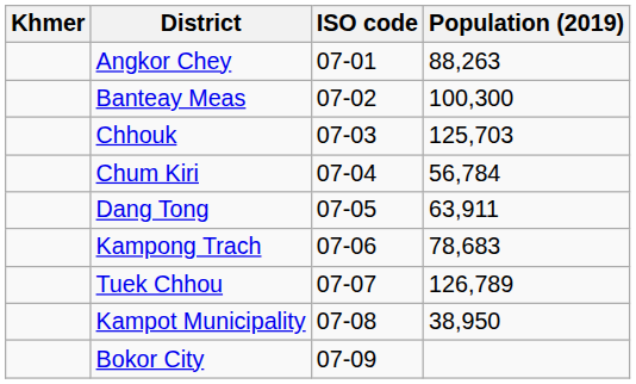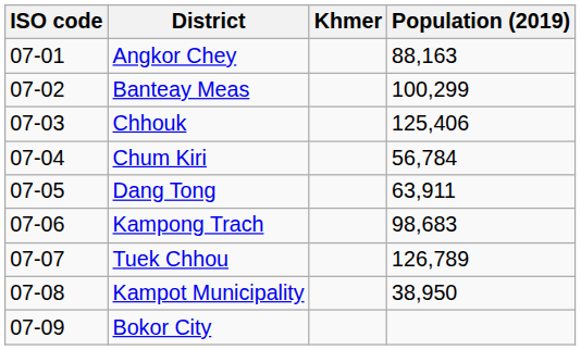columns swapped: ISO code <-> Khmer
Angkor Chey | Population (2019): 88,263 -> 88,163
Banteay Meas | Population (2019): 100,300 -> 100,299
Chhouk | Population (2019): 125,703 -> 125,406
Kampong Trach | Population (2019): 78,683 -> 98,683
